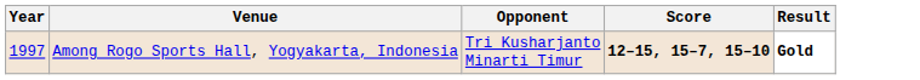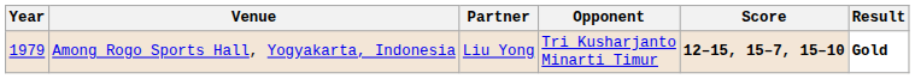+ column: Partner | Liu Yong
Among Rogo Sports Hall, Yogyakarta, Indonesia | Year: 1997 -> 1979
